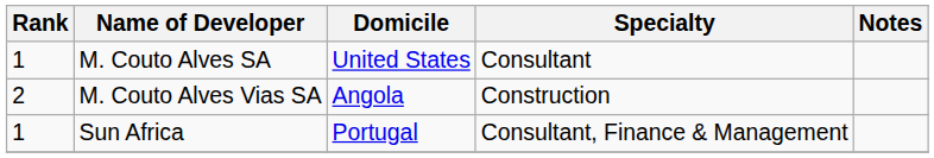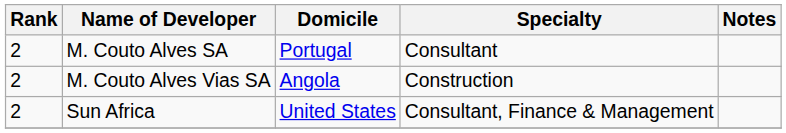M. Couto Alves SA | Rank: 1 -> 2
M. Couto Alves SA | Domicile: United States -> Portugal
Sun Africa | Rank: 1 -> 2
Sun Africa | Domicile: Portugal -> United States
